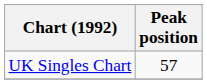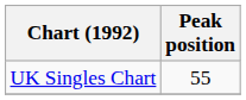UK Singles Chart | Peak position: 57 -> 55
